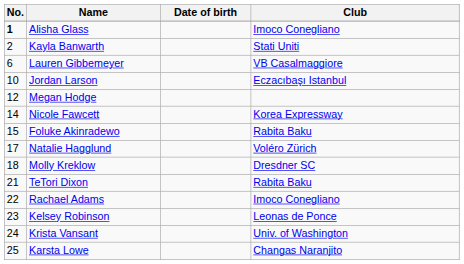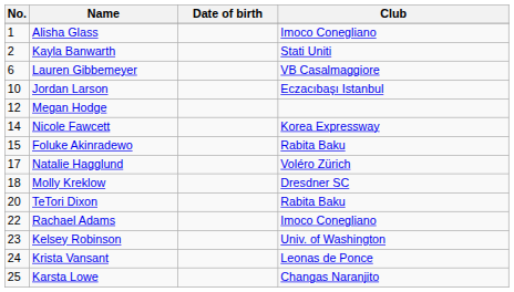Alisha Glass | No.: bold -> normal
TeTori Dixon | No.: 21 -> 20
Kelsey Robinson | Club: Leonas de Ponce -> Univ. of Washington
Krista Vansant | Club: Univ. of Washington -> Leonas de Ponce
